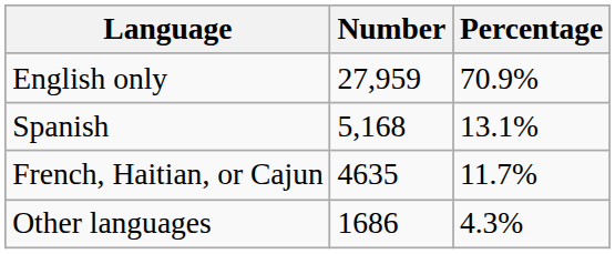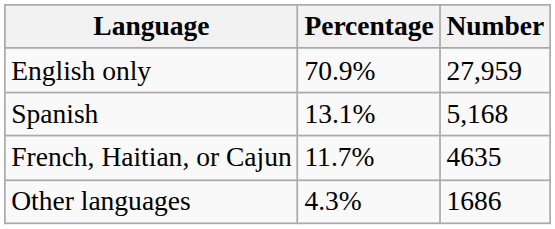columns swapped: Number <-> Percentage
